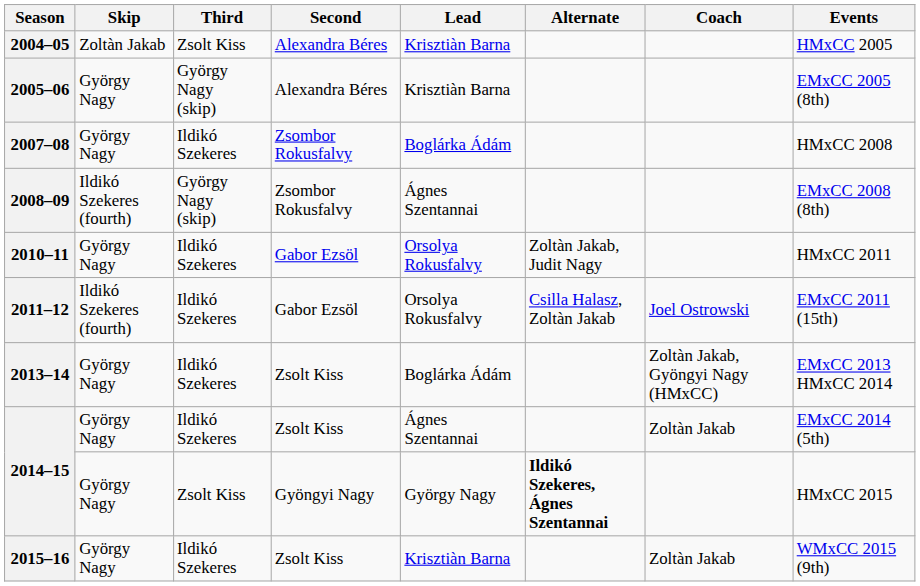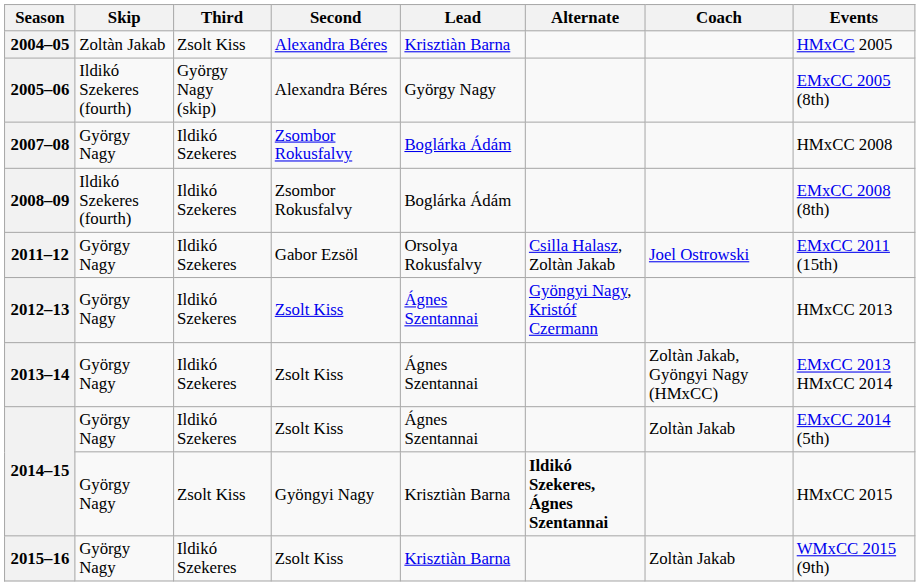2005–06 | Skip: György Nagy -> Ildikó Szekeres (fourth)
2005–06 | Lead: Krisztiàn Barna -> György Nagy
2008–09 | Third: György Nagy (skip) -> Ildikó Szekeres
2008–09 | Lead: Ágnes Szentannai -> Boglárka Ádám
- row: 2010–11 | György Nagy | Ildikó Szekeres | Gabor Ezsöl | Orsolya Rokusfalvy | Zoltàn Jakab, Judit Nagy | HMxCC 2011
2011–12 | Skip: Ildikó Szekeres (fourth) -> György Nagy
+ row: 2012–13 | György Nagy | Ildikó Szekeres | Zsolt Kiss | Ágnes Szentannai | Gyöngyi Nagy, Kristóf Czermann | HMxCC 2013
2013–14 | Lead: Boglárka Ádám -> Ágnes Szentannai
2014–15 / Gyöngyi Nagy | Lead: György Nagy -> Krisztiàn Barna
